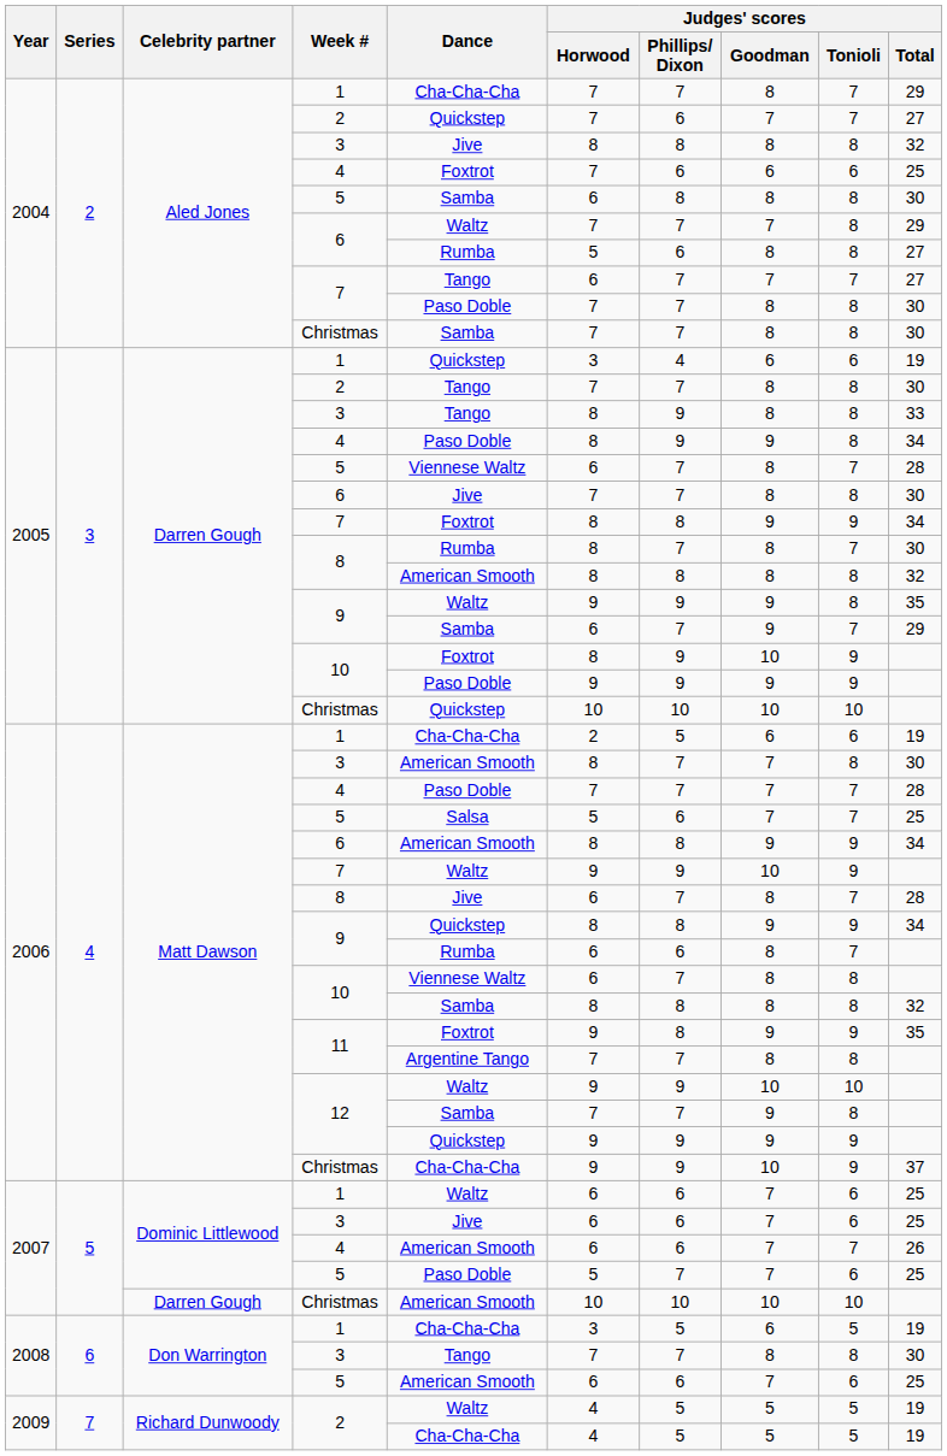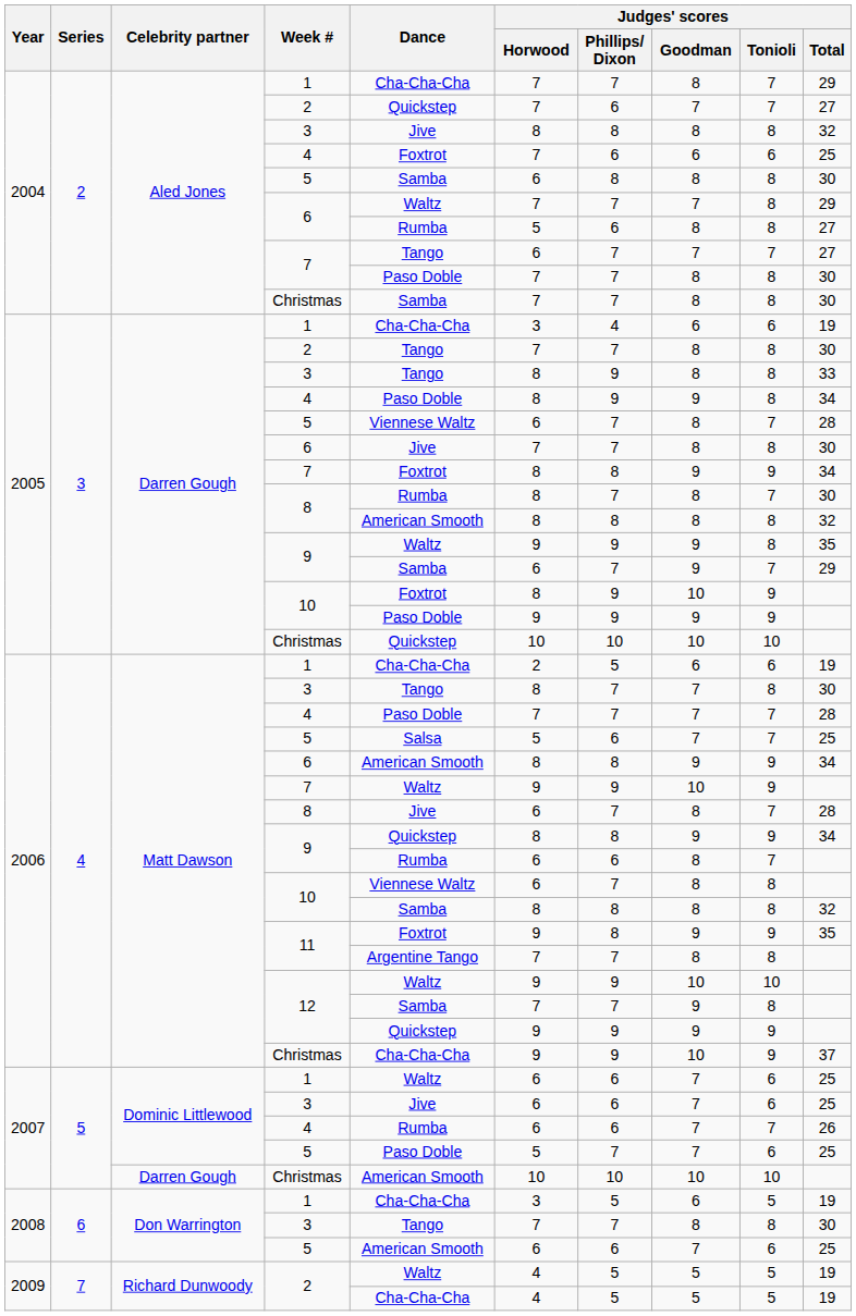2005 / 1 | Dance: Quickstep -> Cha-Cha-Cha
2006 / 3 | Dance: American Smooth -> Tango
2007 / 4 | Dance: American Smooth -> Rumba
